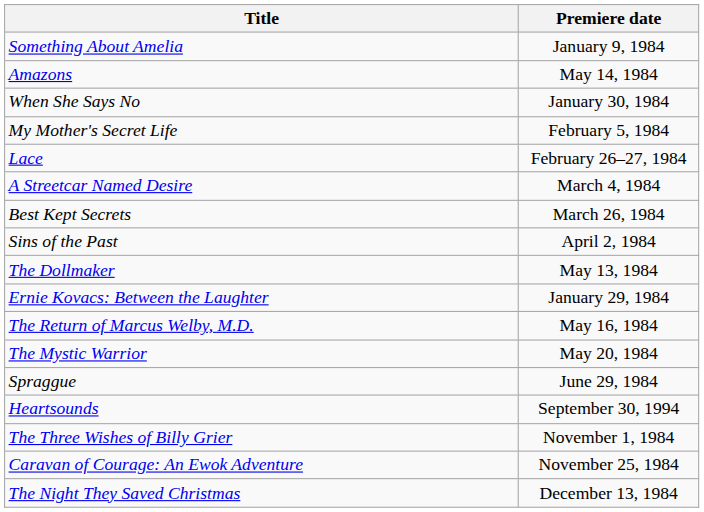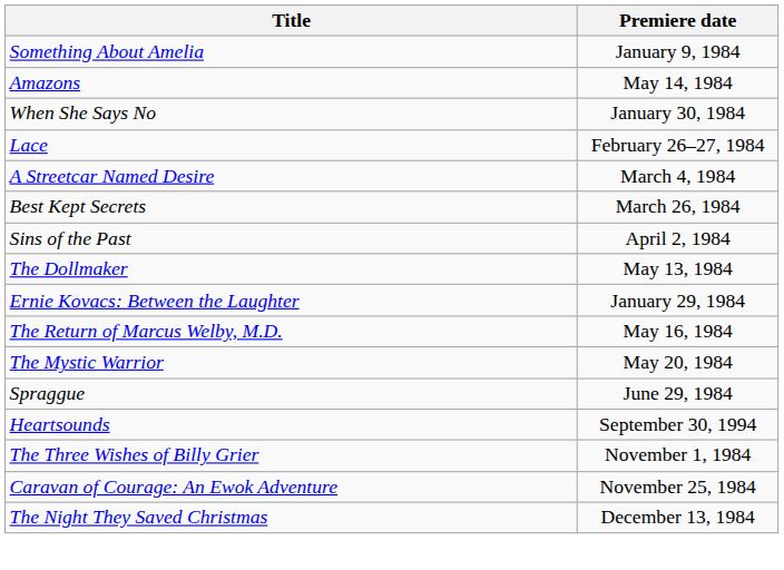- row: My Mother's Secret Life | February 5, 1984
